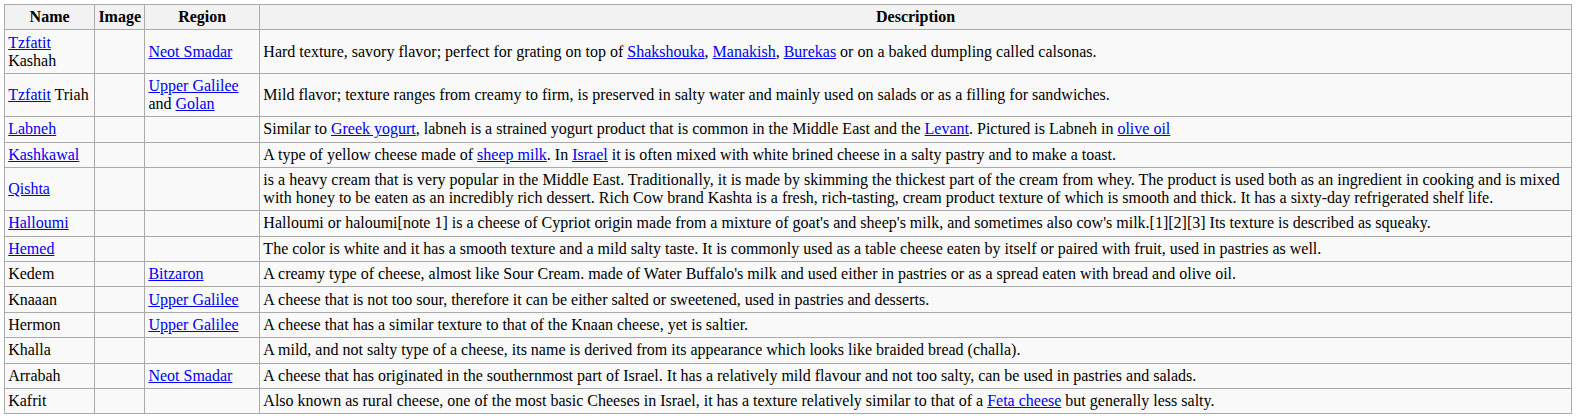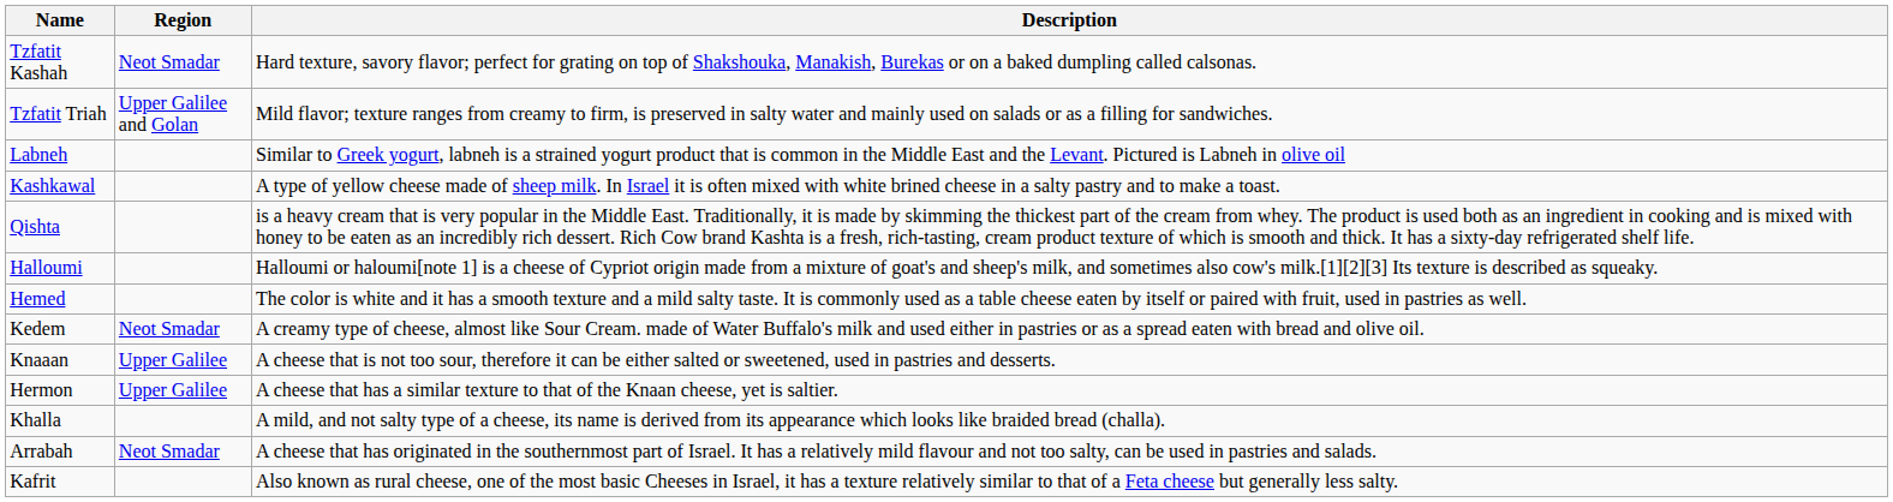- column: Image
Kedem | Region: Bitzaron -> Neot Smadar
